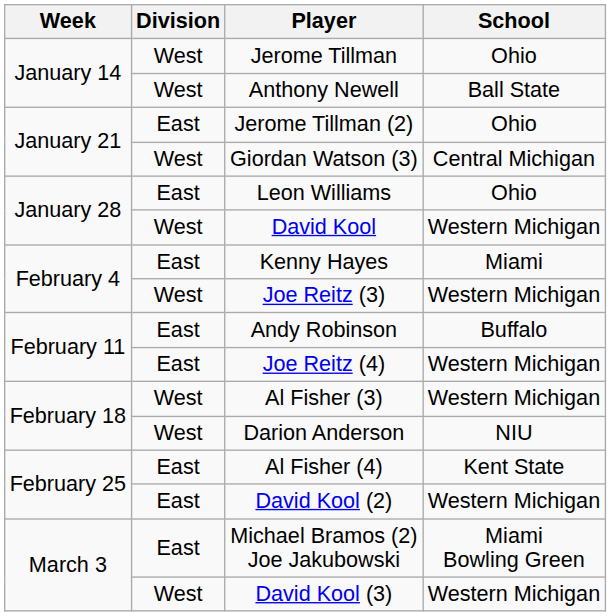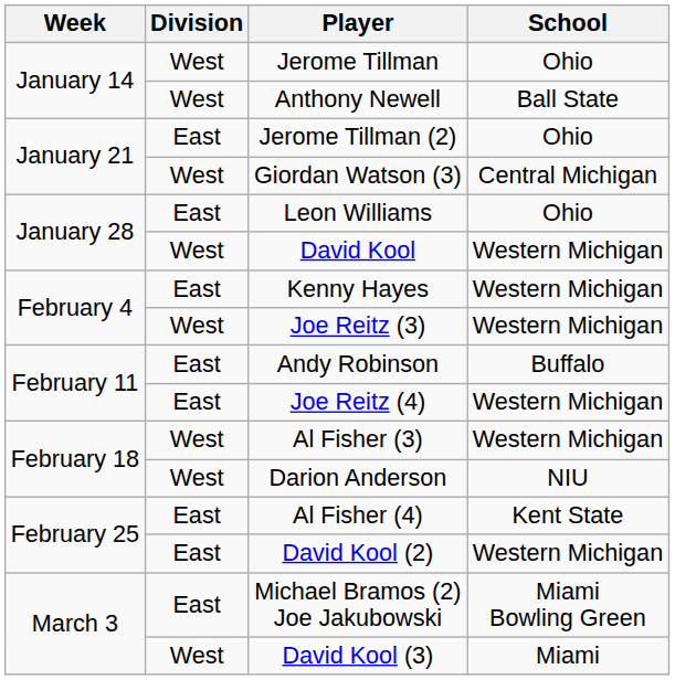Kenny Hayes | School: Miami -> Western Michigan
David Kool (3) | School: Western Michigan -> Miami
